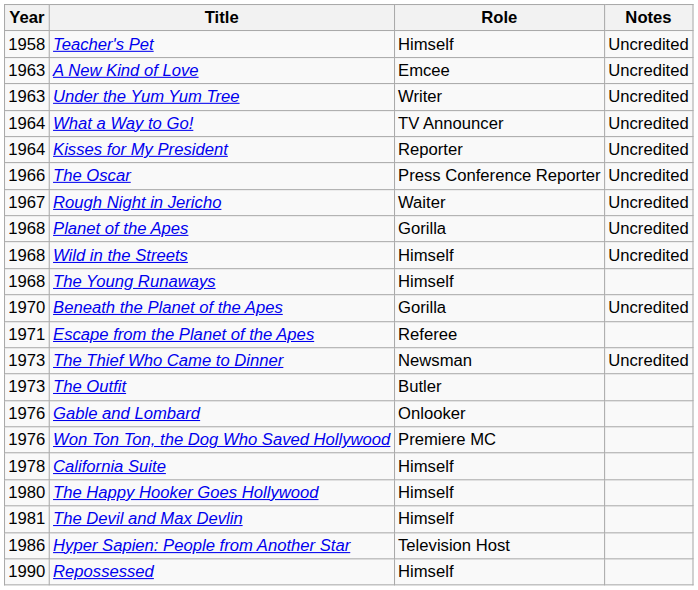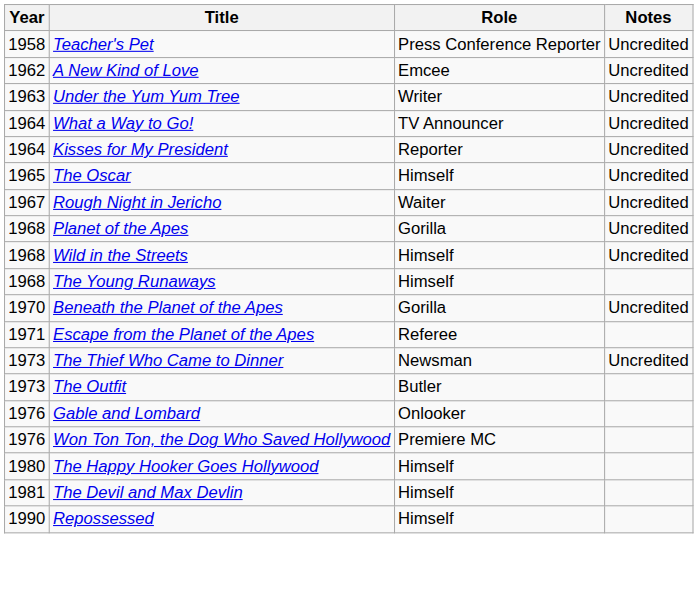Teacher's Pet | Role: Himself -> Press Conference Reporter
A New Kind of Love | Year: 1963 -> 1962
The Oscar | Year: 1966 -> 1965
The Oscar | Role: Press Conference Reporter -> Himself
- row: 1978 | California Suite | Himself
- row: 1986 | Hyper Sapien: People from Another Star | Television Host
